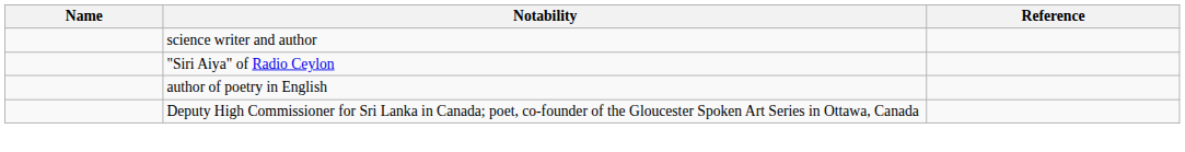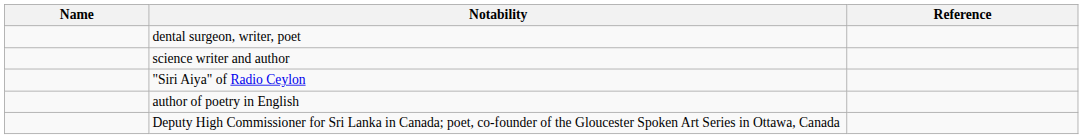+ row: dental surgeon, writer, poet
